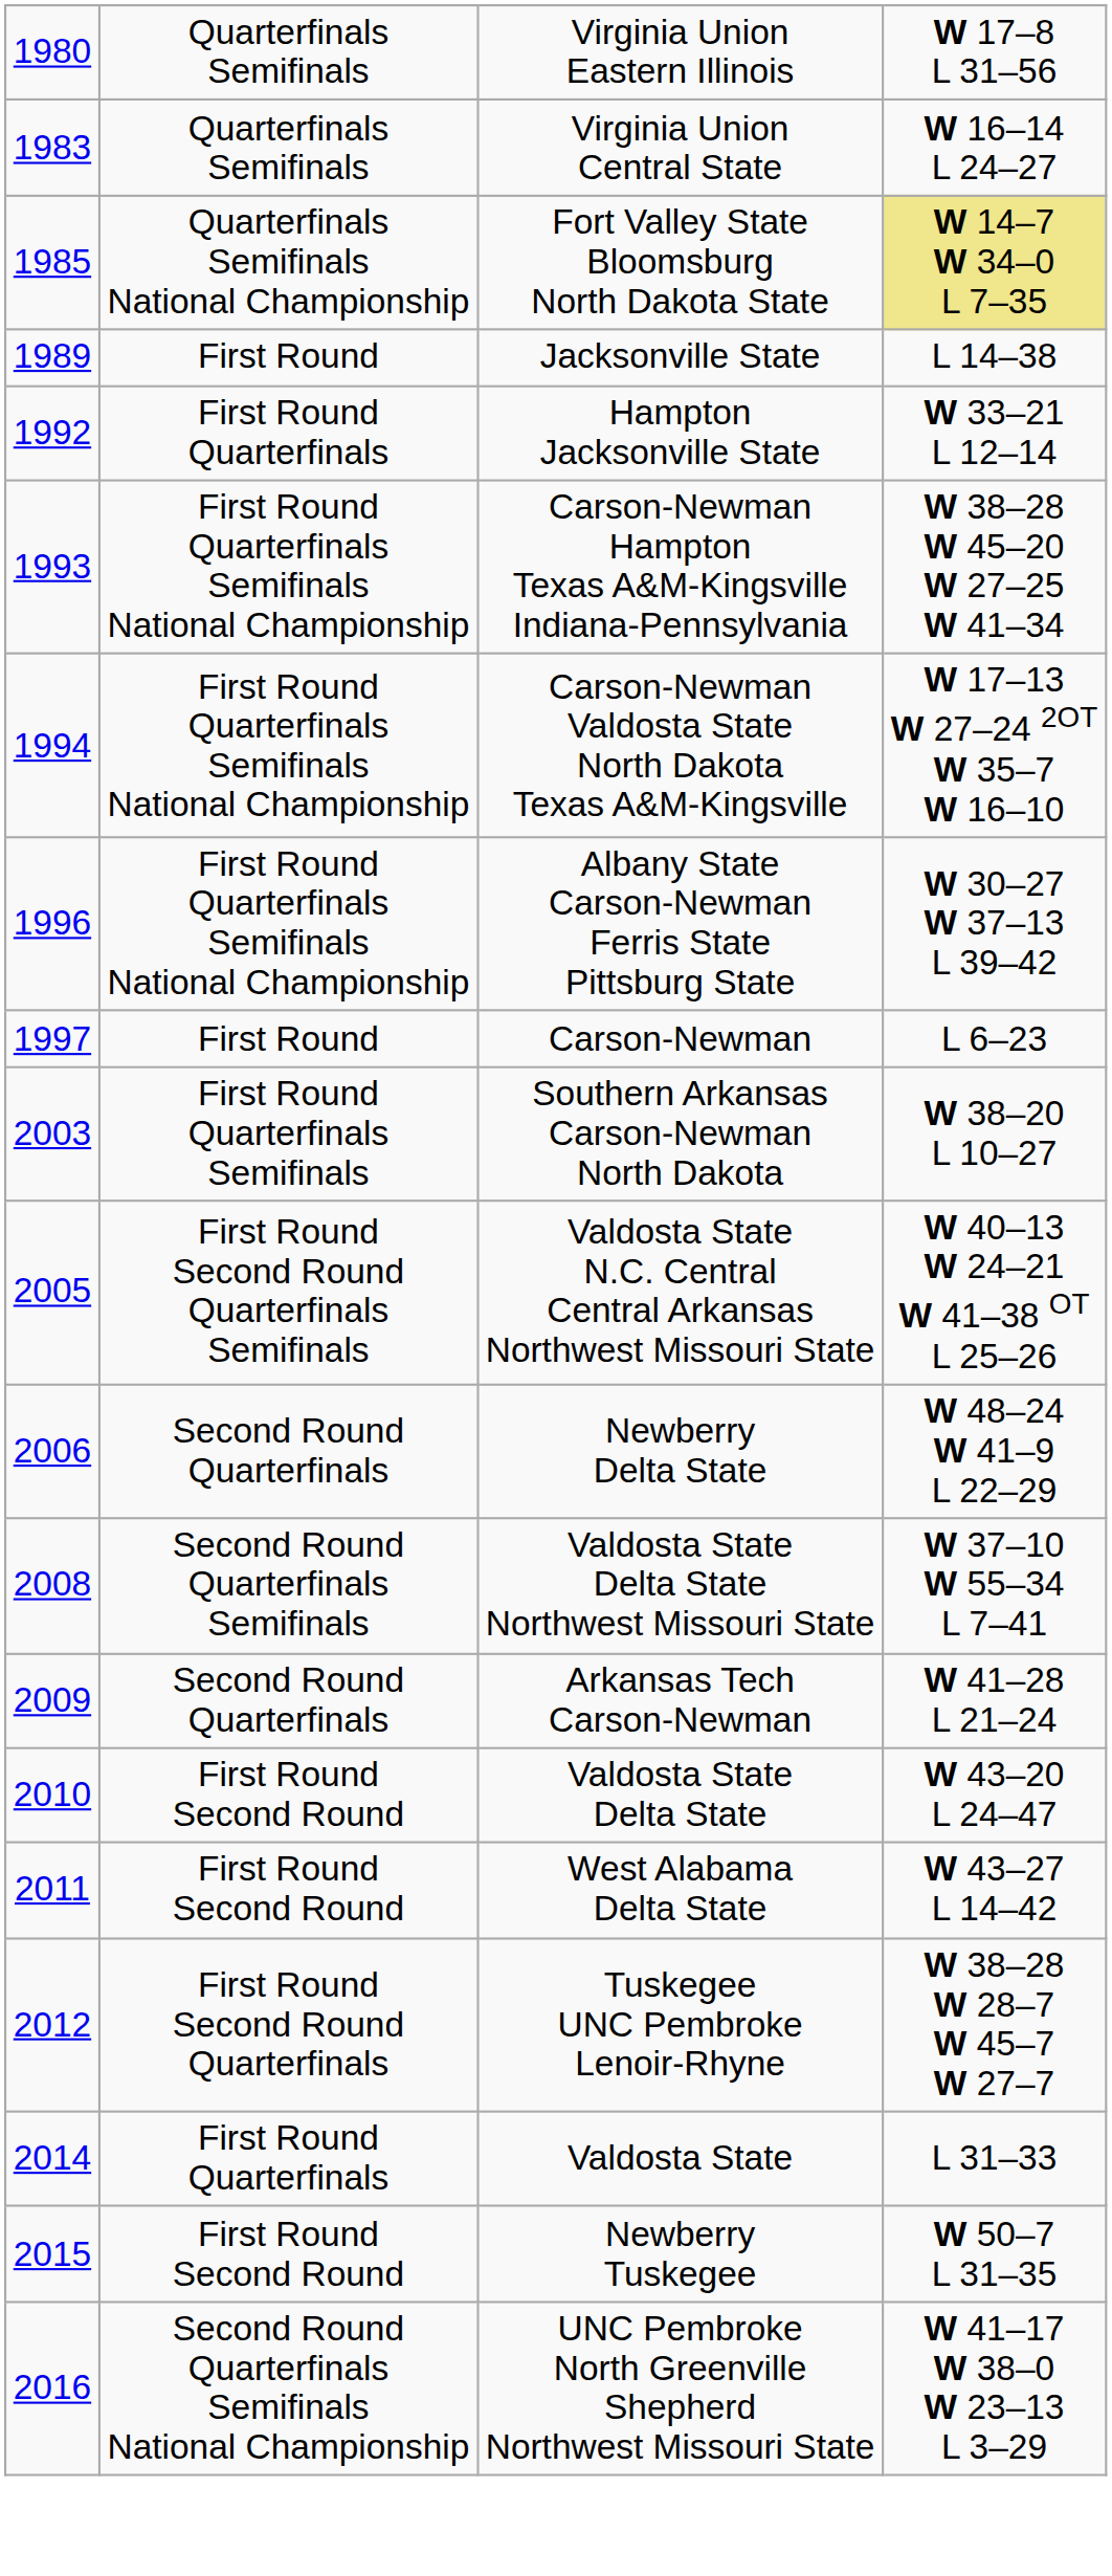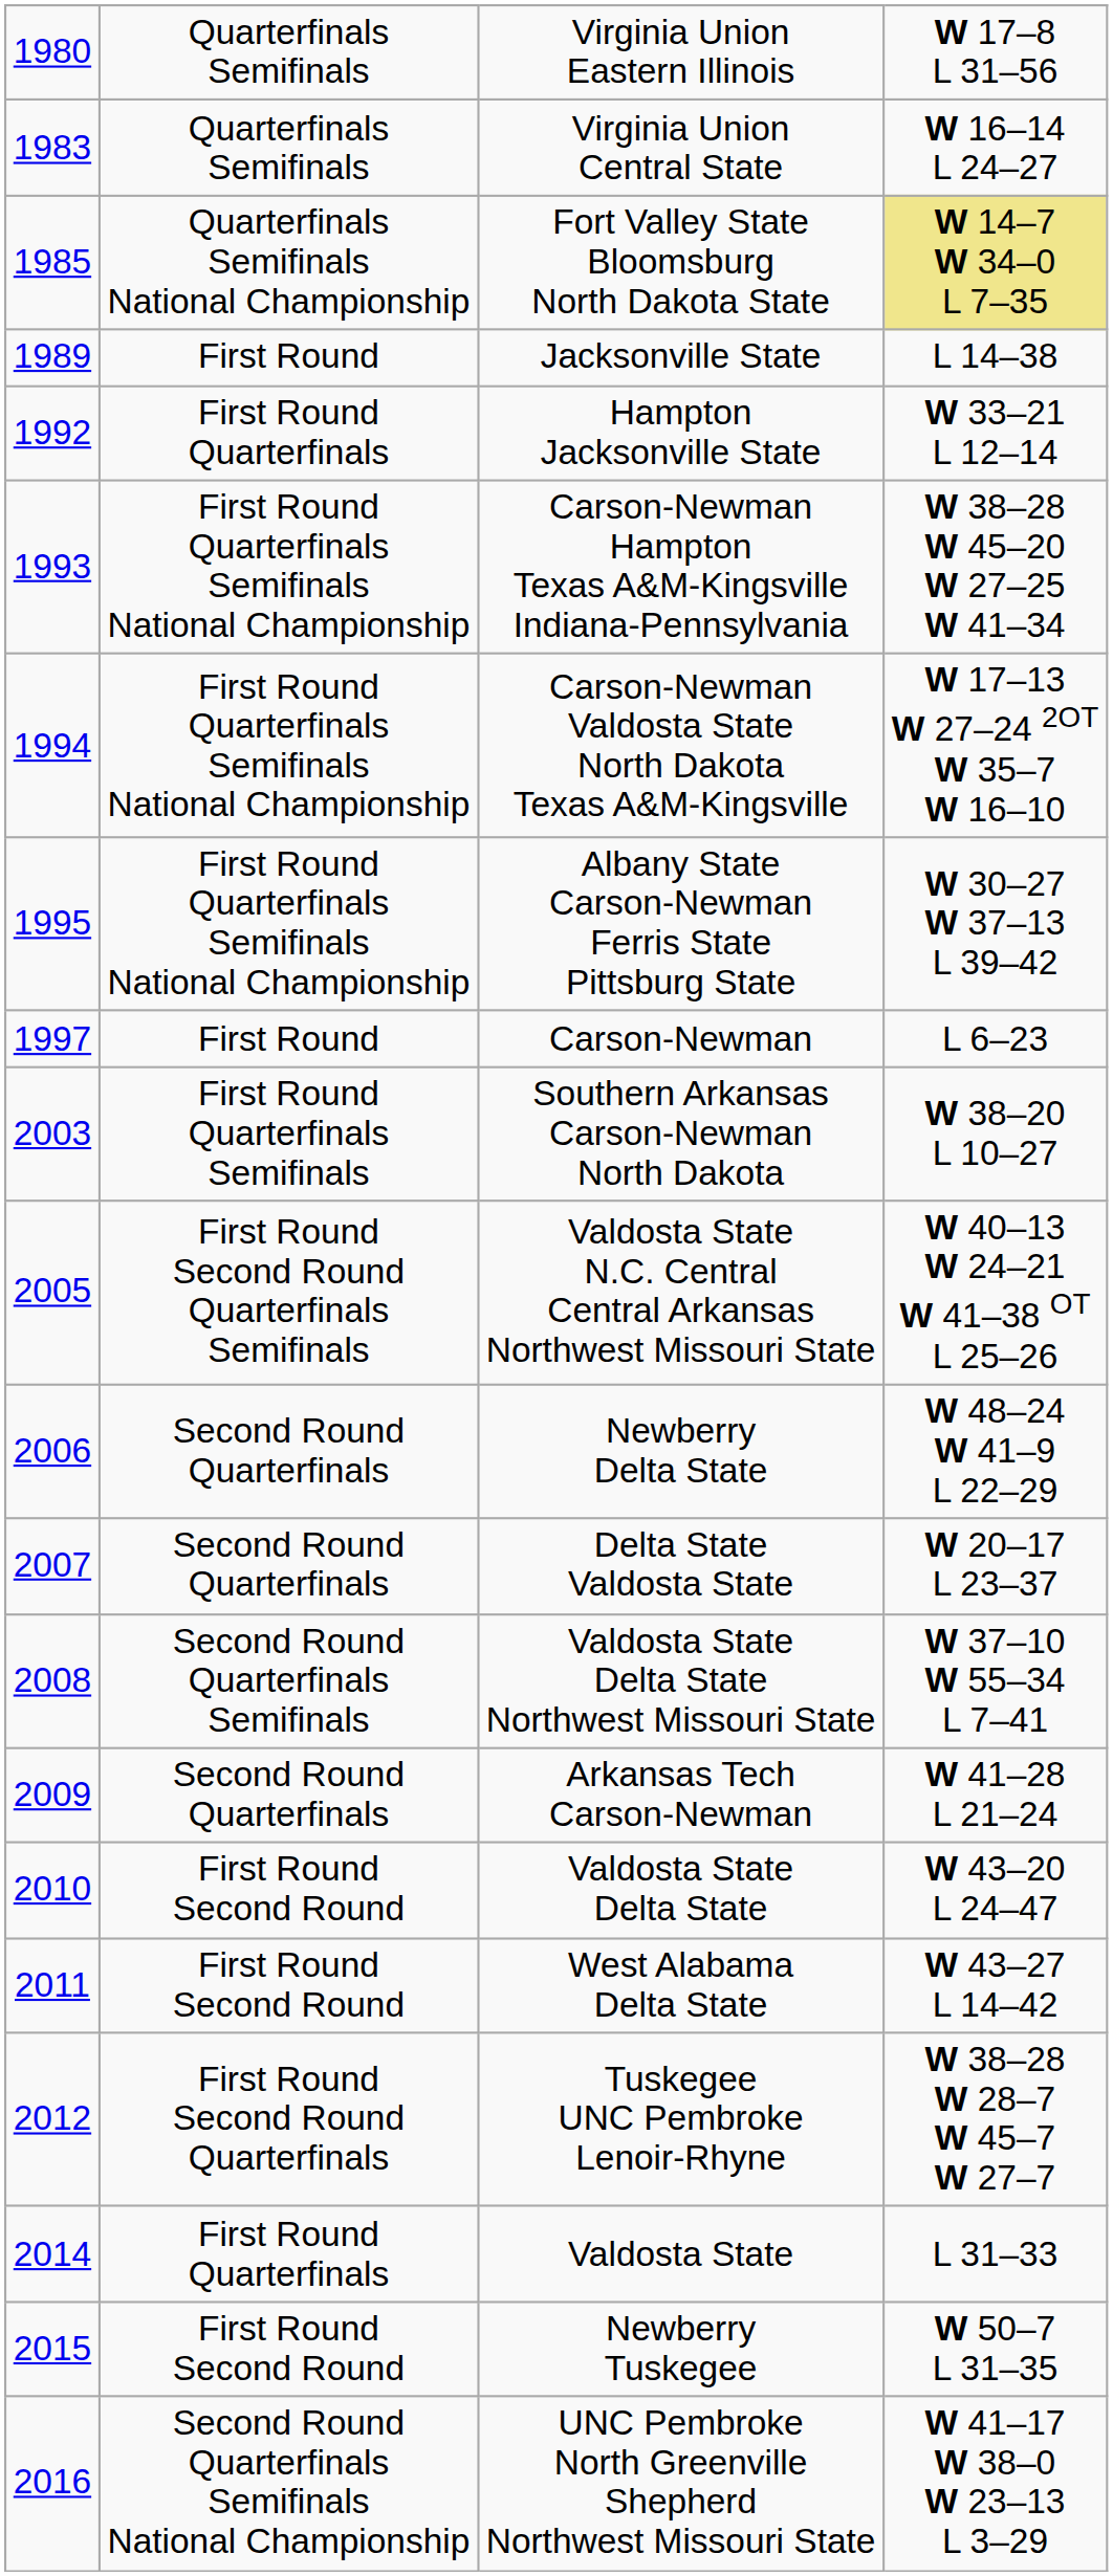Albany State Carson-Newman Ferris State Pittsburg State | column 1: 1996 -> 1995
+ row: 2007 | Second Round Quarterfinals | Delta State Valdosta State | W 20–17 L 23–37
